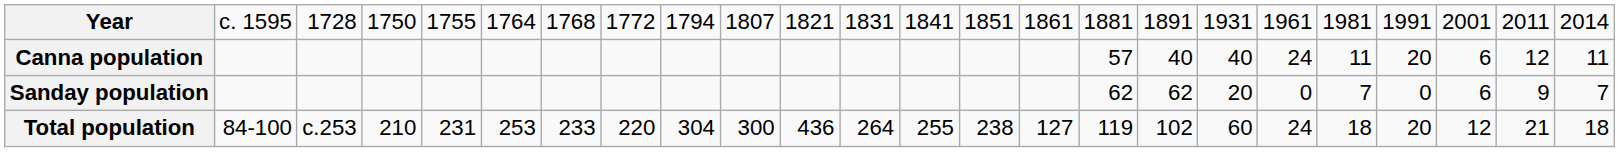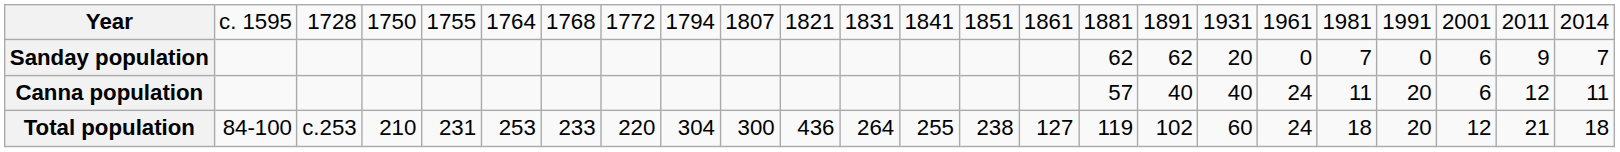rows swapped: Canna population <-> Sanday population
